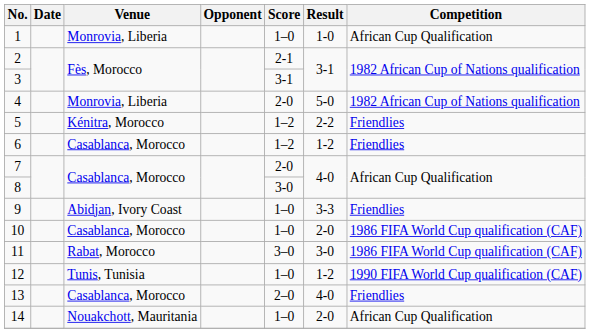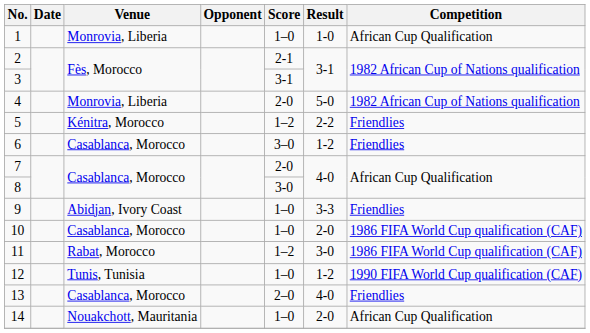6 | Score: 1–2 -> 3–0
11 | Score: 3–0 -> 1–2
